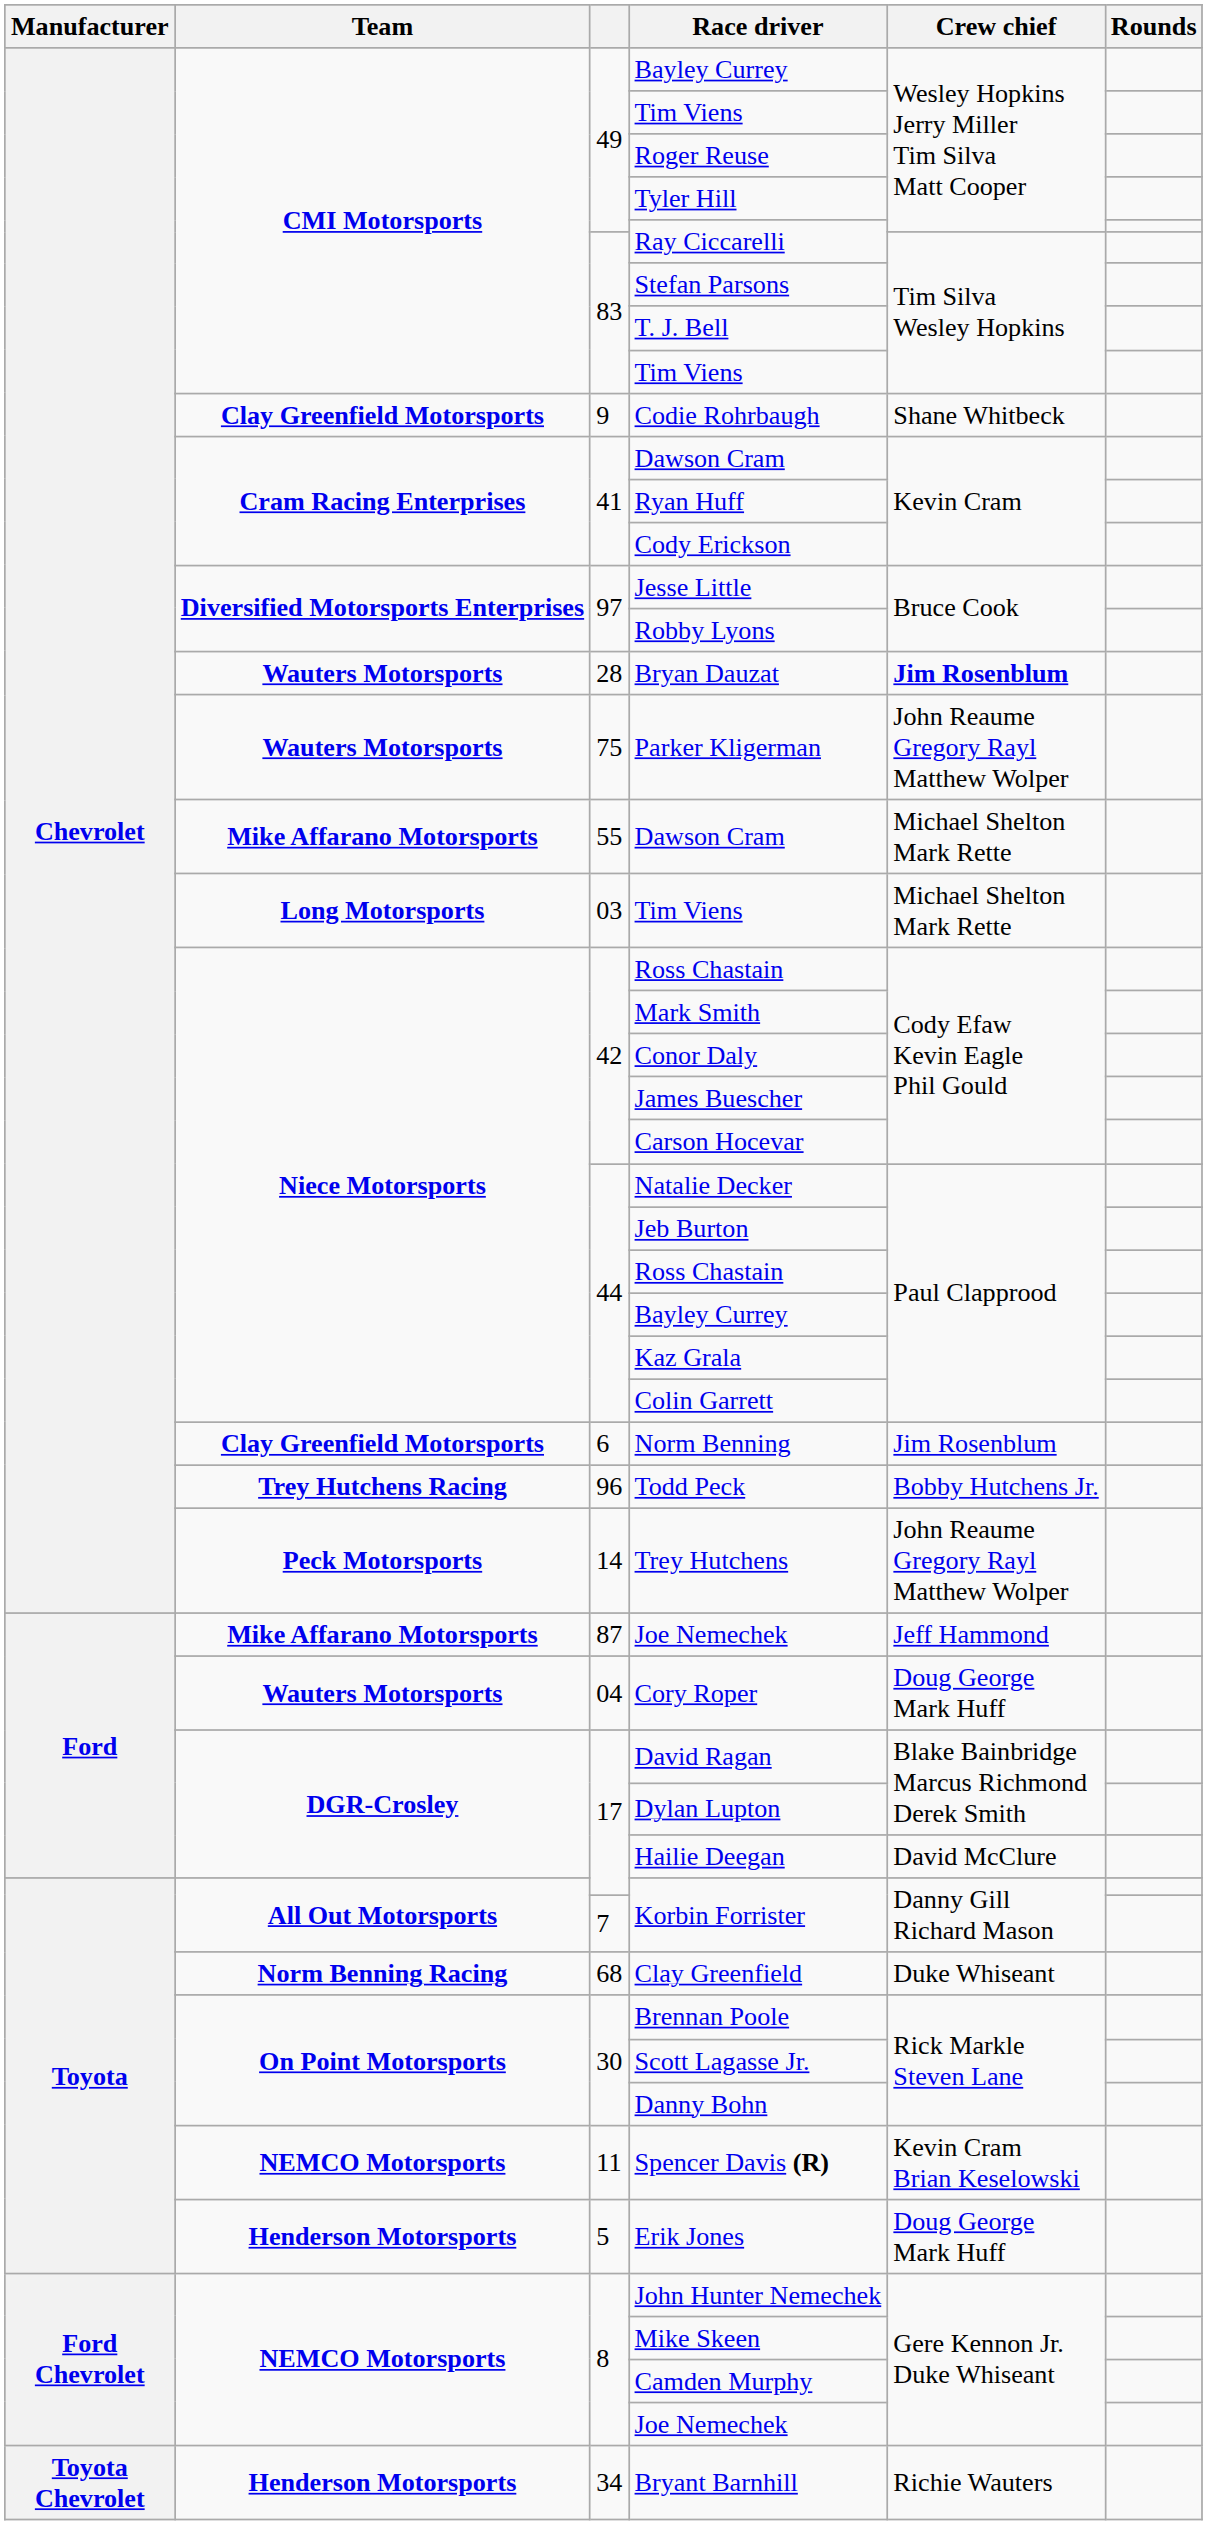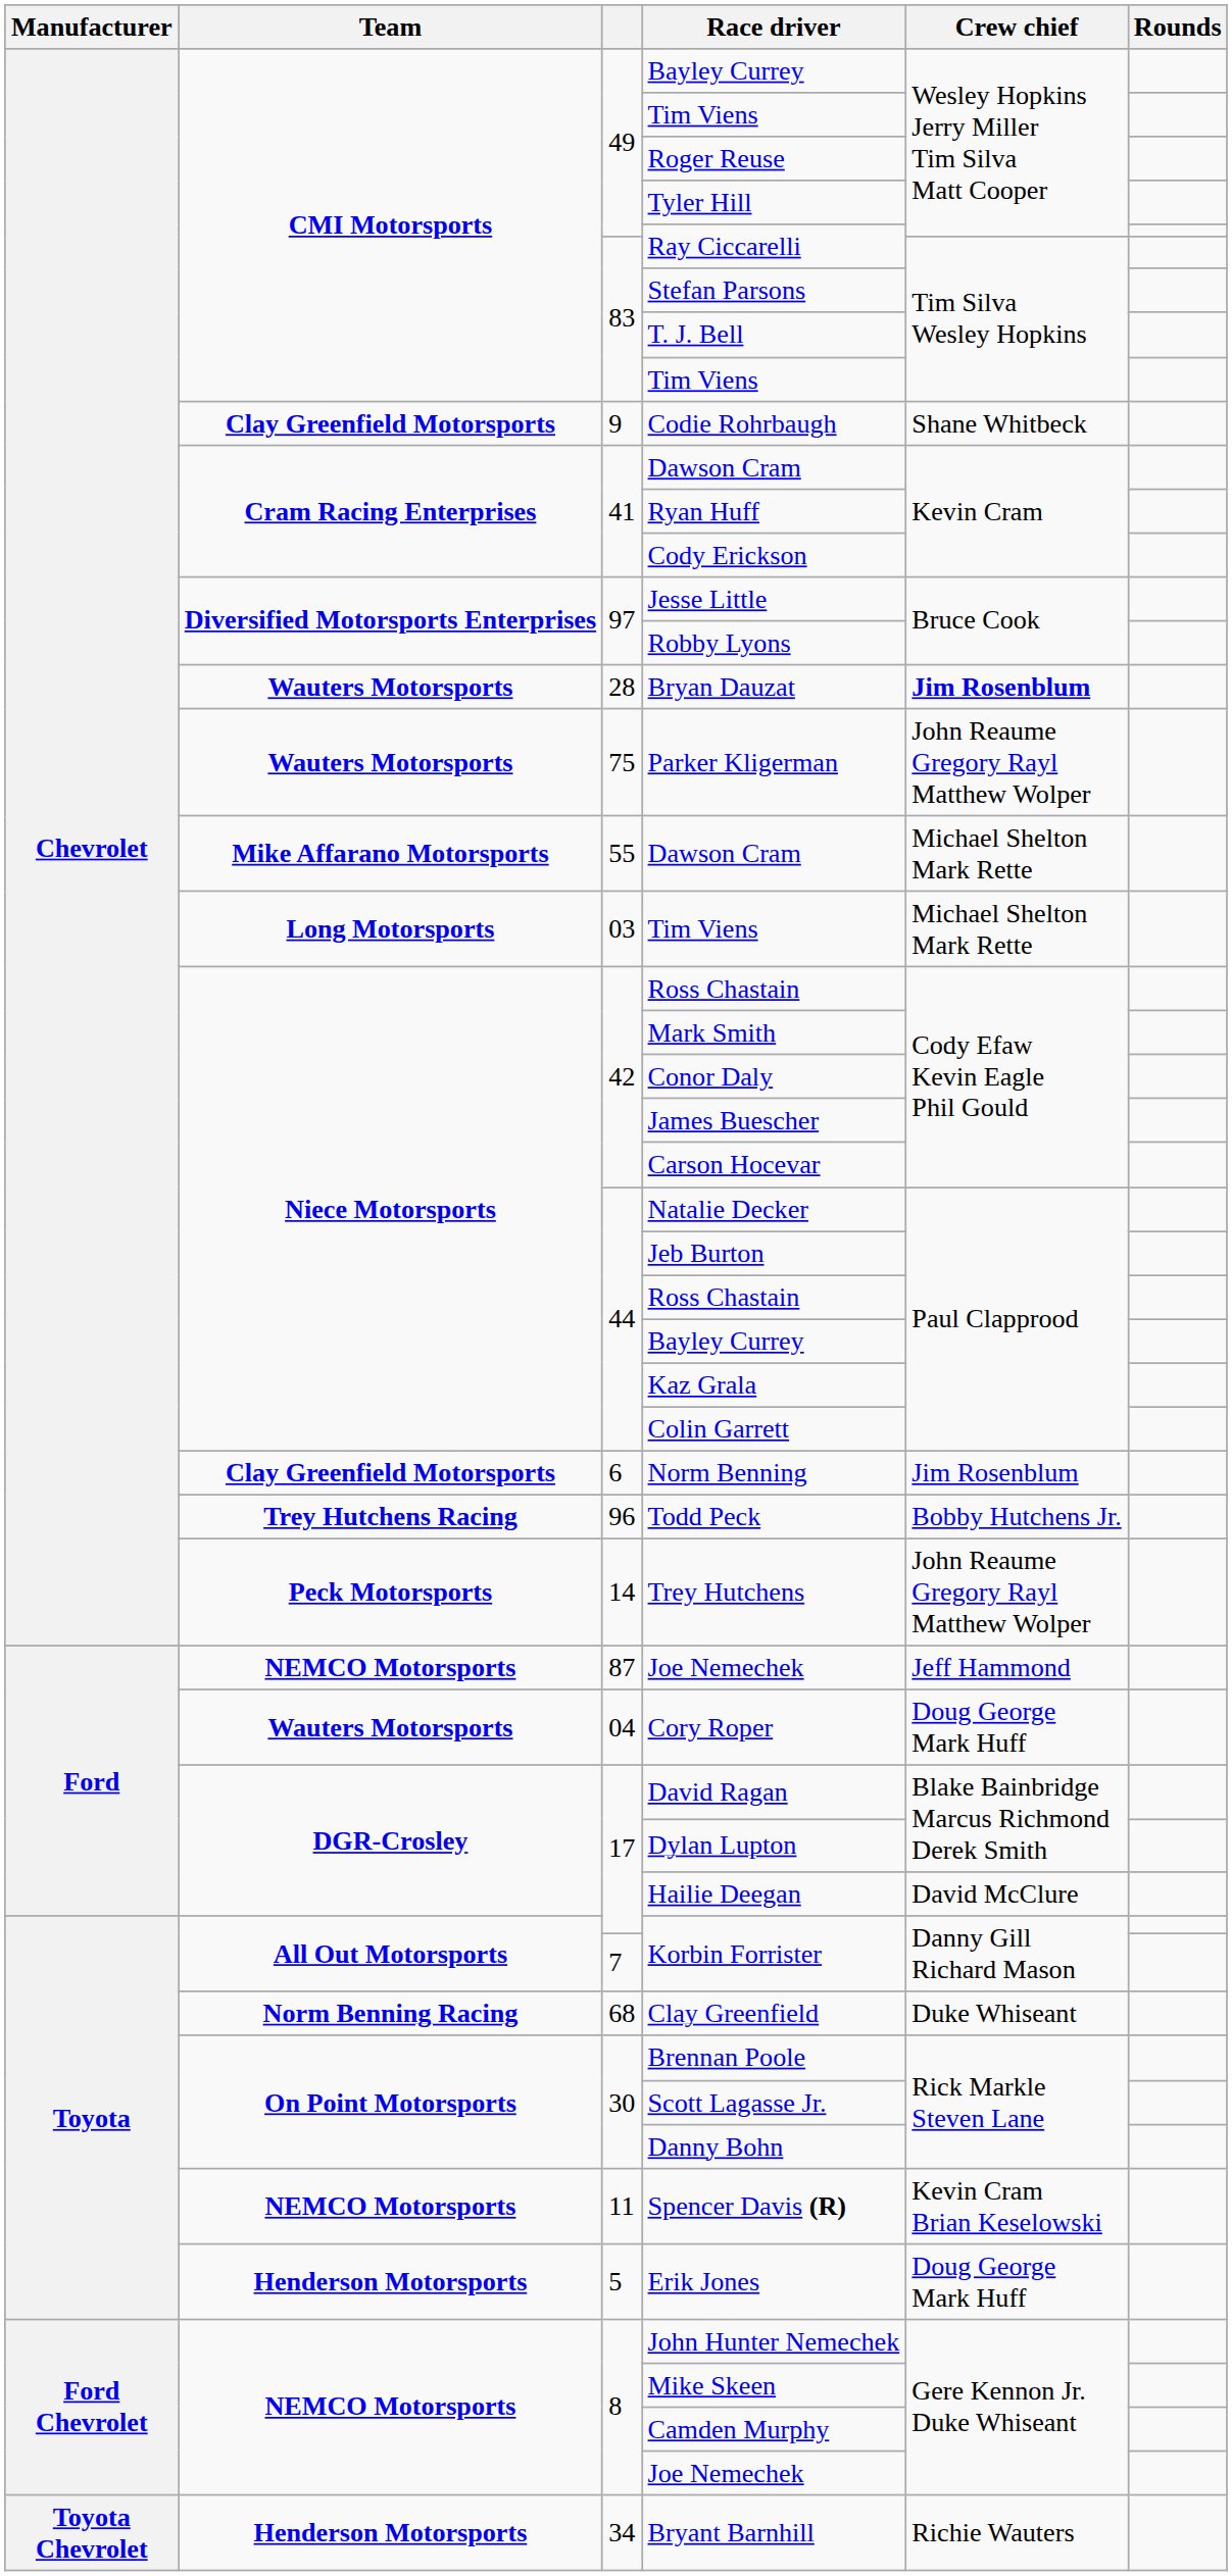87 / Joe Nemechek | Team: Mike Affarano Motorsports -> NEMCO Motorsports
